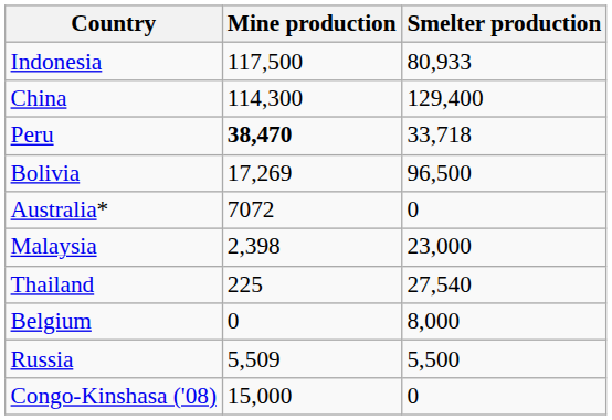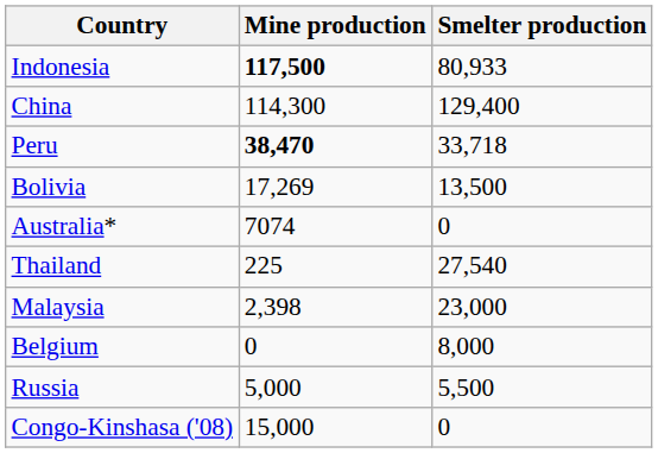Indonesia | Mine production: normal -> bold
Bolivia | Smelter production: 96,500 -> 13,500
Australia* | Mine production: 7072 -> 7074
rows swapped: Thailand <-> Malaysia
Russia | Mine production: 5,509 -> 5,000
